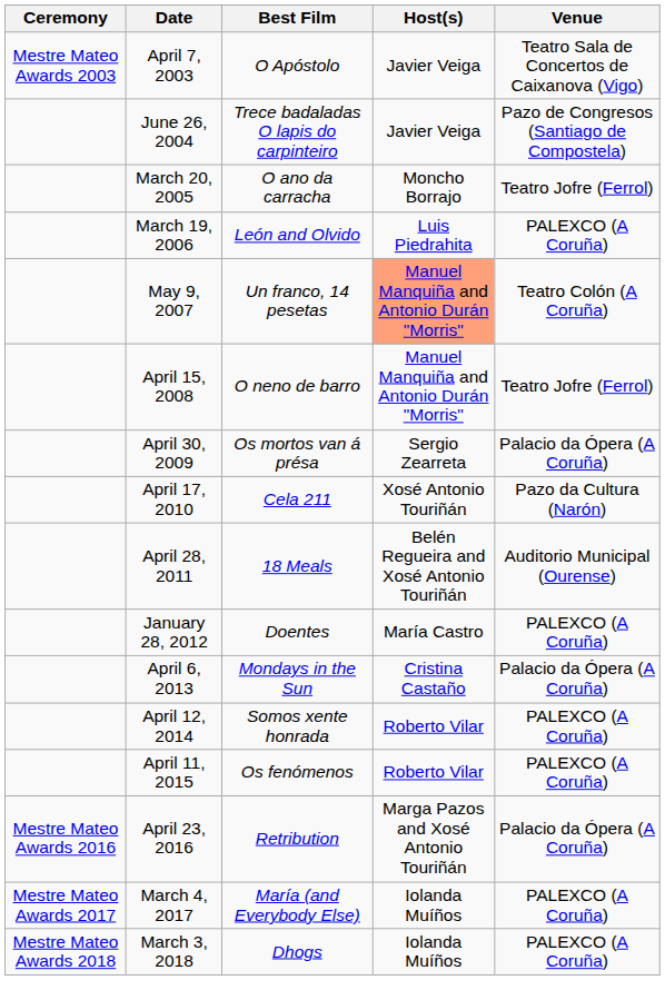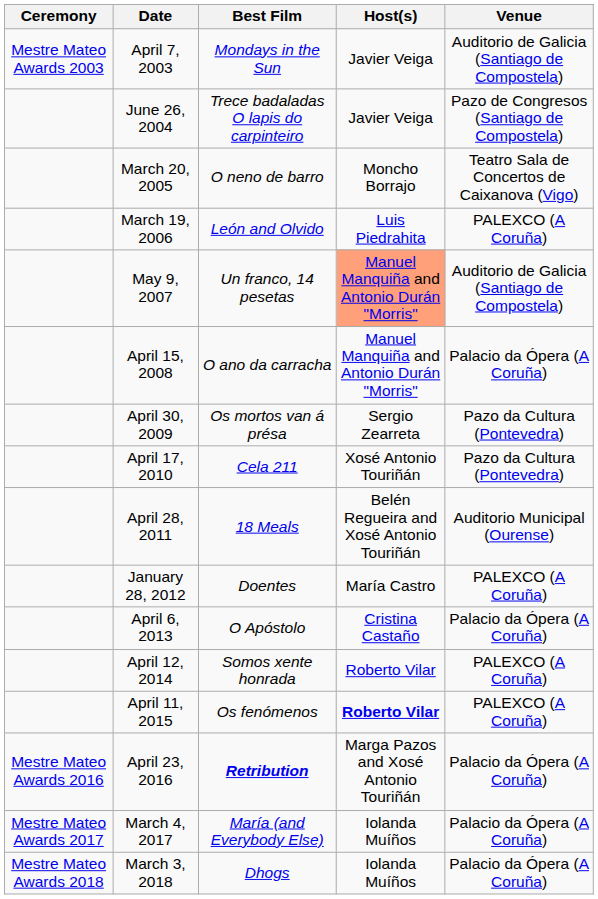April 7, 2003 | Best Film: O Apóstolo -> Mondays in the Sun
April 7, 2003 | Venue: Teatro Sala de Concertos de Caixanova (Vigo) -> Auditorio de Galicia (Santiago de Compostela)
March 20, 2005 | Best Film: O ano da carracha -> O neno de barro
March 20, 2005 | Venue: Teatro Jofre (Ferrol) -> Teatro Sala de Concertos de Caixanova (Vigo)
May 9, 2007 | Venue: Teatro Colón (A Coruña) -> Auditorio de Galicia (Santiago de Compostela)
April 15, 2008 | Best Film: O neno de barro -> O ano da carracha
April 15, 2008 | Venue: Teatro Jofre (Ferrol) -> Palacio da Ópera (A Coruña)
April 30, 2009 | Venue: Palacio da Ópera (A Coruña) -> Pazo da Cultura (Pontevedra)
April 17, 2010 | Venue: Pazo da Cultura (Narón) -> Pazo da Cultura (Pontevedra)
April 6, 2013 | Best Film: Mondays in the Sun -> O Apóstolo
April 11, 2015 | Host(s): normal -> bold
April 23, 2016 | Best Film: normal -> bold
March 4, 2017 | Venue: PALEXCO (A Coruña) -> Palacio da Ópera (A Coruña)
March 3, 2018 | Venue: PALEXCO (A Coruña) -> Palacio da Ópera (A Coruña)
